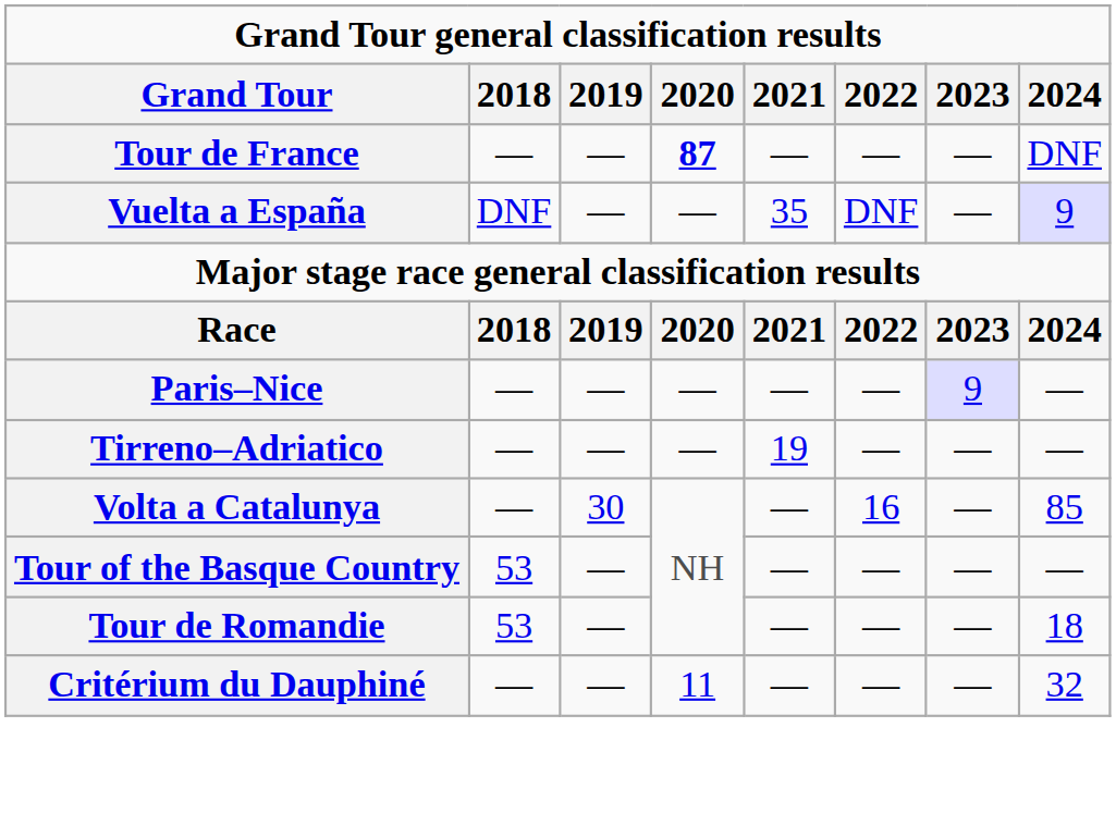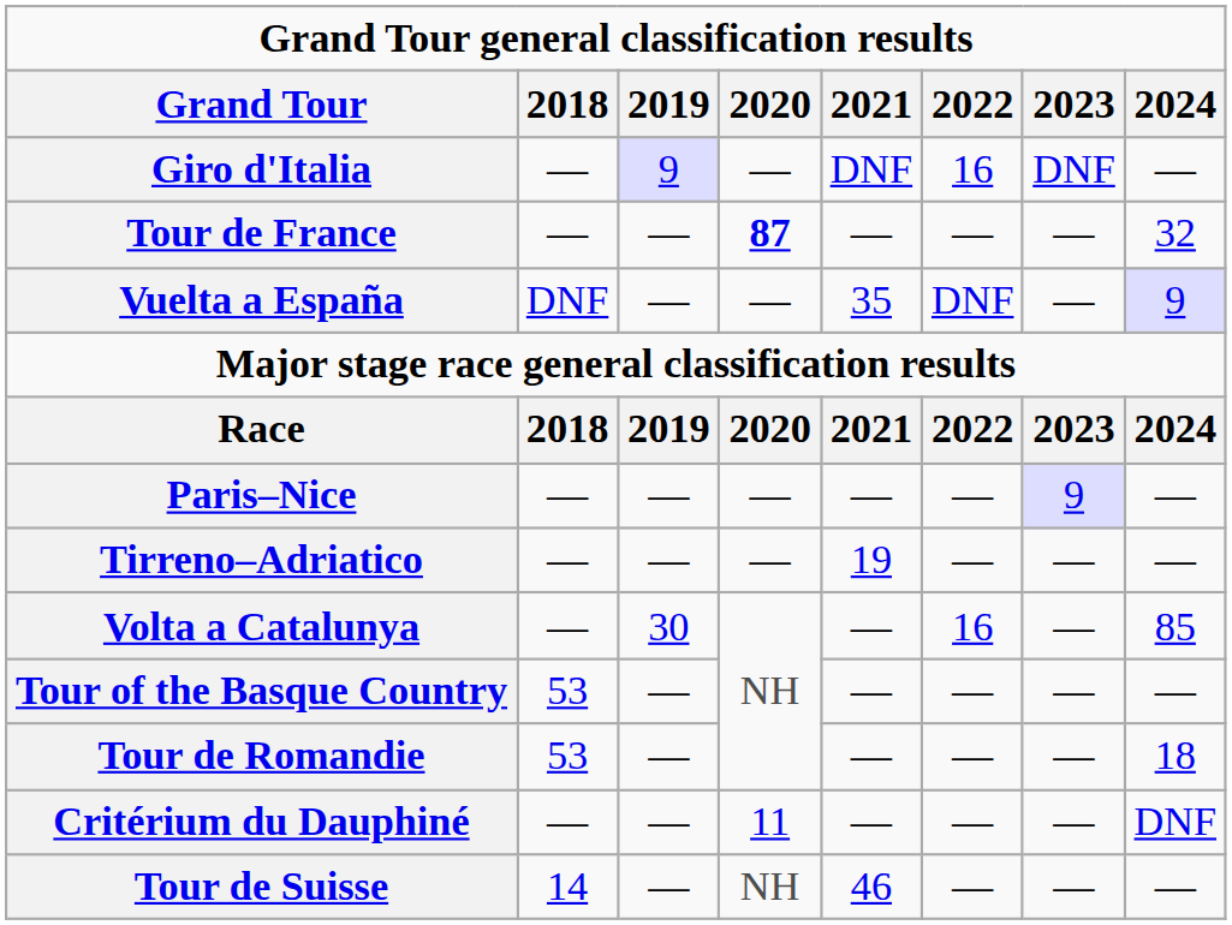+ row: Giro d'Italia | — | 9 | — | DNF | 16 | DNF | —
Tour de France | 2024: DNF -> 32
Critérium du Dauphiné | 2024: 32 -> DNF
+ row: Tour de Suisse | 14 | — | NH | 46 | — | — | —
